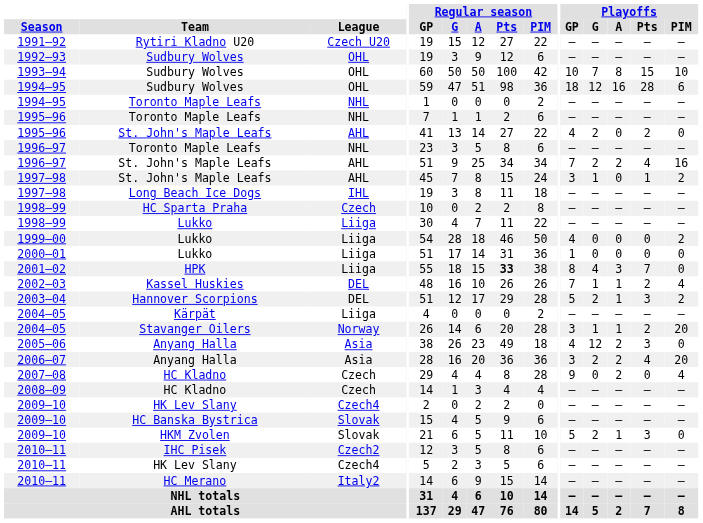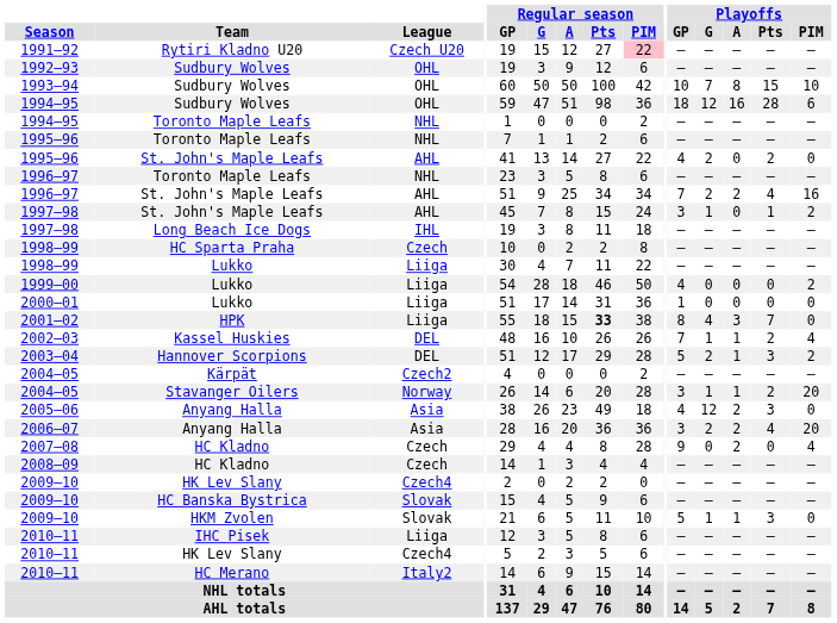1991–92 | Regular season / PIM: no background -> pink background
2004–05 / Kärpät | League: Liiga -> Czech2
2009–10 / HKM Zvolen | Playoffs / G: 2 -> 1
2010–11 / IHC Pisek | League: Czech2 -> Liiga
